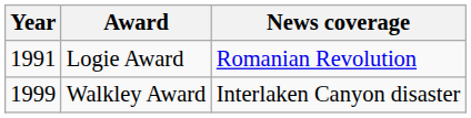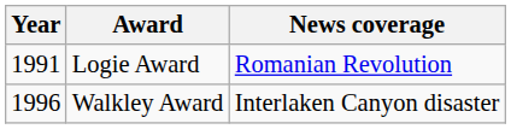Walkley Award | Year: 1999 -> 1996
